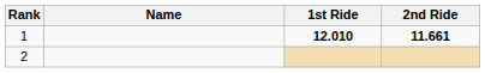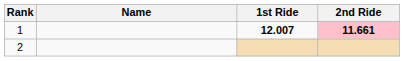1 | 1st Ride: 12.010 -> 12.007
1 | 2nd Ride: no background -> pink background
